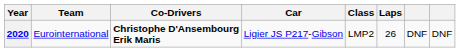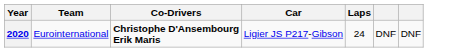- column: Class | LMP2
2020 | Laps: 26 -> 24
